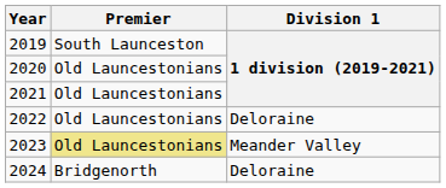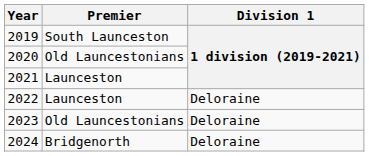2021 | Premier: Old Launcestonians -> Launceston
2022 | Premier: Old Launcestonians -> Launceston
2023 | Premier: khaki background -> no background
2023 | Division 1: Meander Valley -> Deloraine
